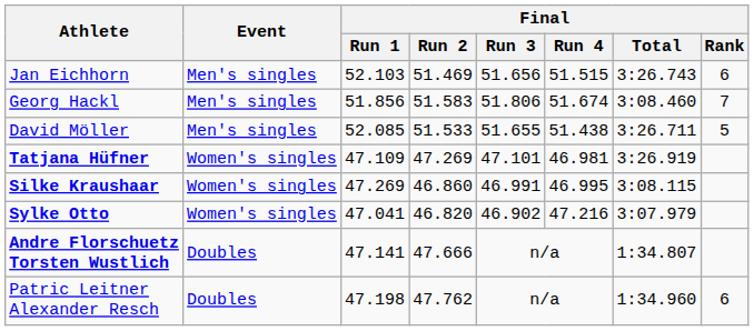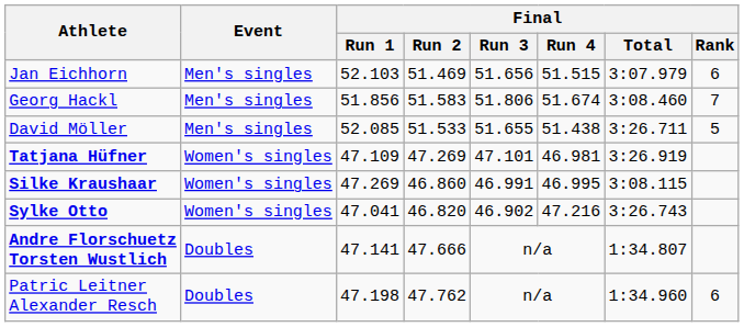Jan Eichhorn | Final / Total: 3:26.743 -> 3:07.979
Sylke Otto | Final / Total: 3:07.979 -> 3:26.743
